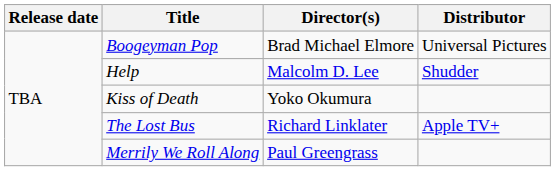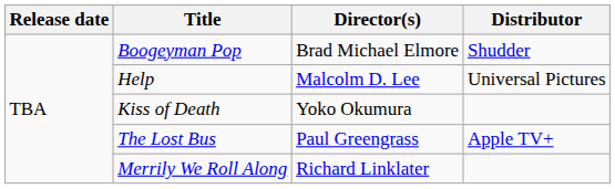Boogeyman Pop | Distributor: Universal Pictures -> Shudder
Help | Distributor: Shudder -> Universal Pictures
The Lost Bus | Director(s): Richard Linklater -> Paul Greengrass
Merrily We Roll Along | Director(s): Paul Greengrass -> Richard Linklater
